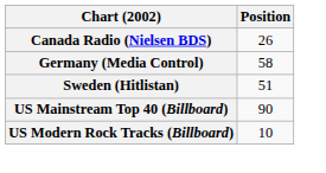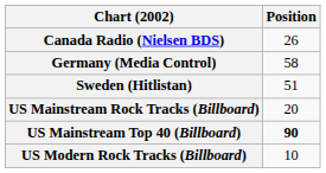+ row: US Mainstream Rock Tracks (Billboard) | 20
US Mainstream Top 40 (Billboard) | Position: normal -> bold
